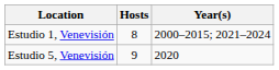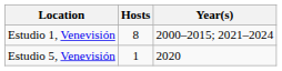Estudio 5, Venevisión | Hosts: 9 -> 1
